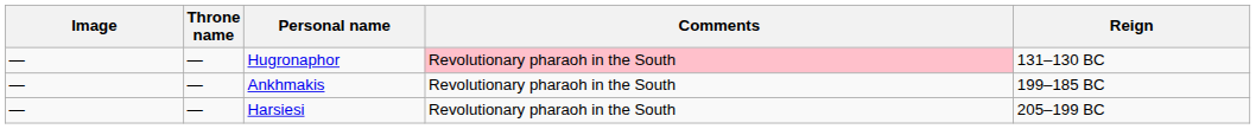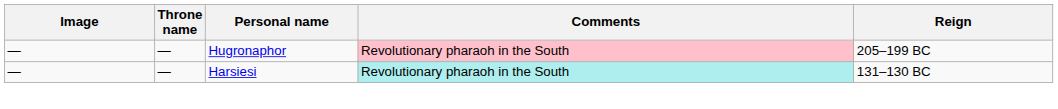Hugronaphor | Reign: 131–130 BC -> 205–199 BC
- row: — | — | Ankhmakis | Revolutionary pharaoh in the South | 199–185 BC
Harsiesi | Comments: no background -> paleturquoise background
Harsiesi | Reign: 205–199 BC -> 131–130 BC
